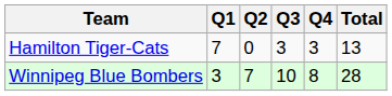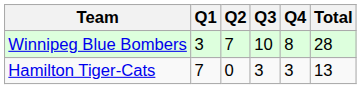rows swapped: Winnipeg Blue Bombers <-> Hamilton Tiger-Cats
